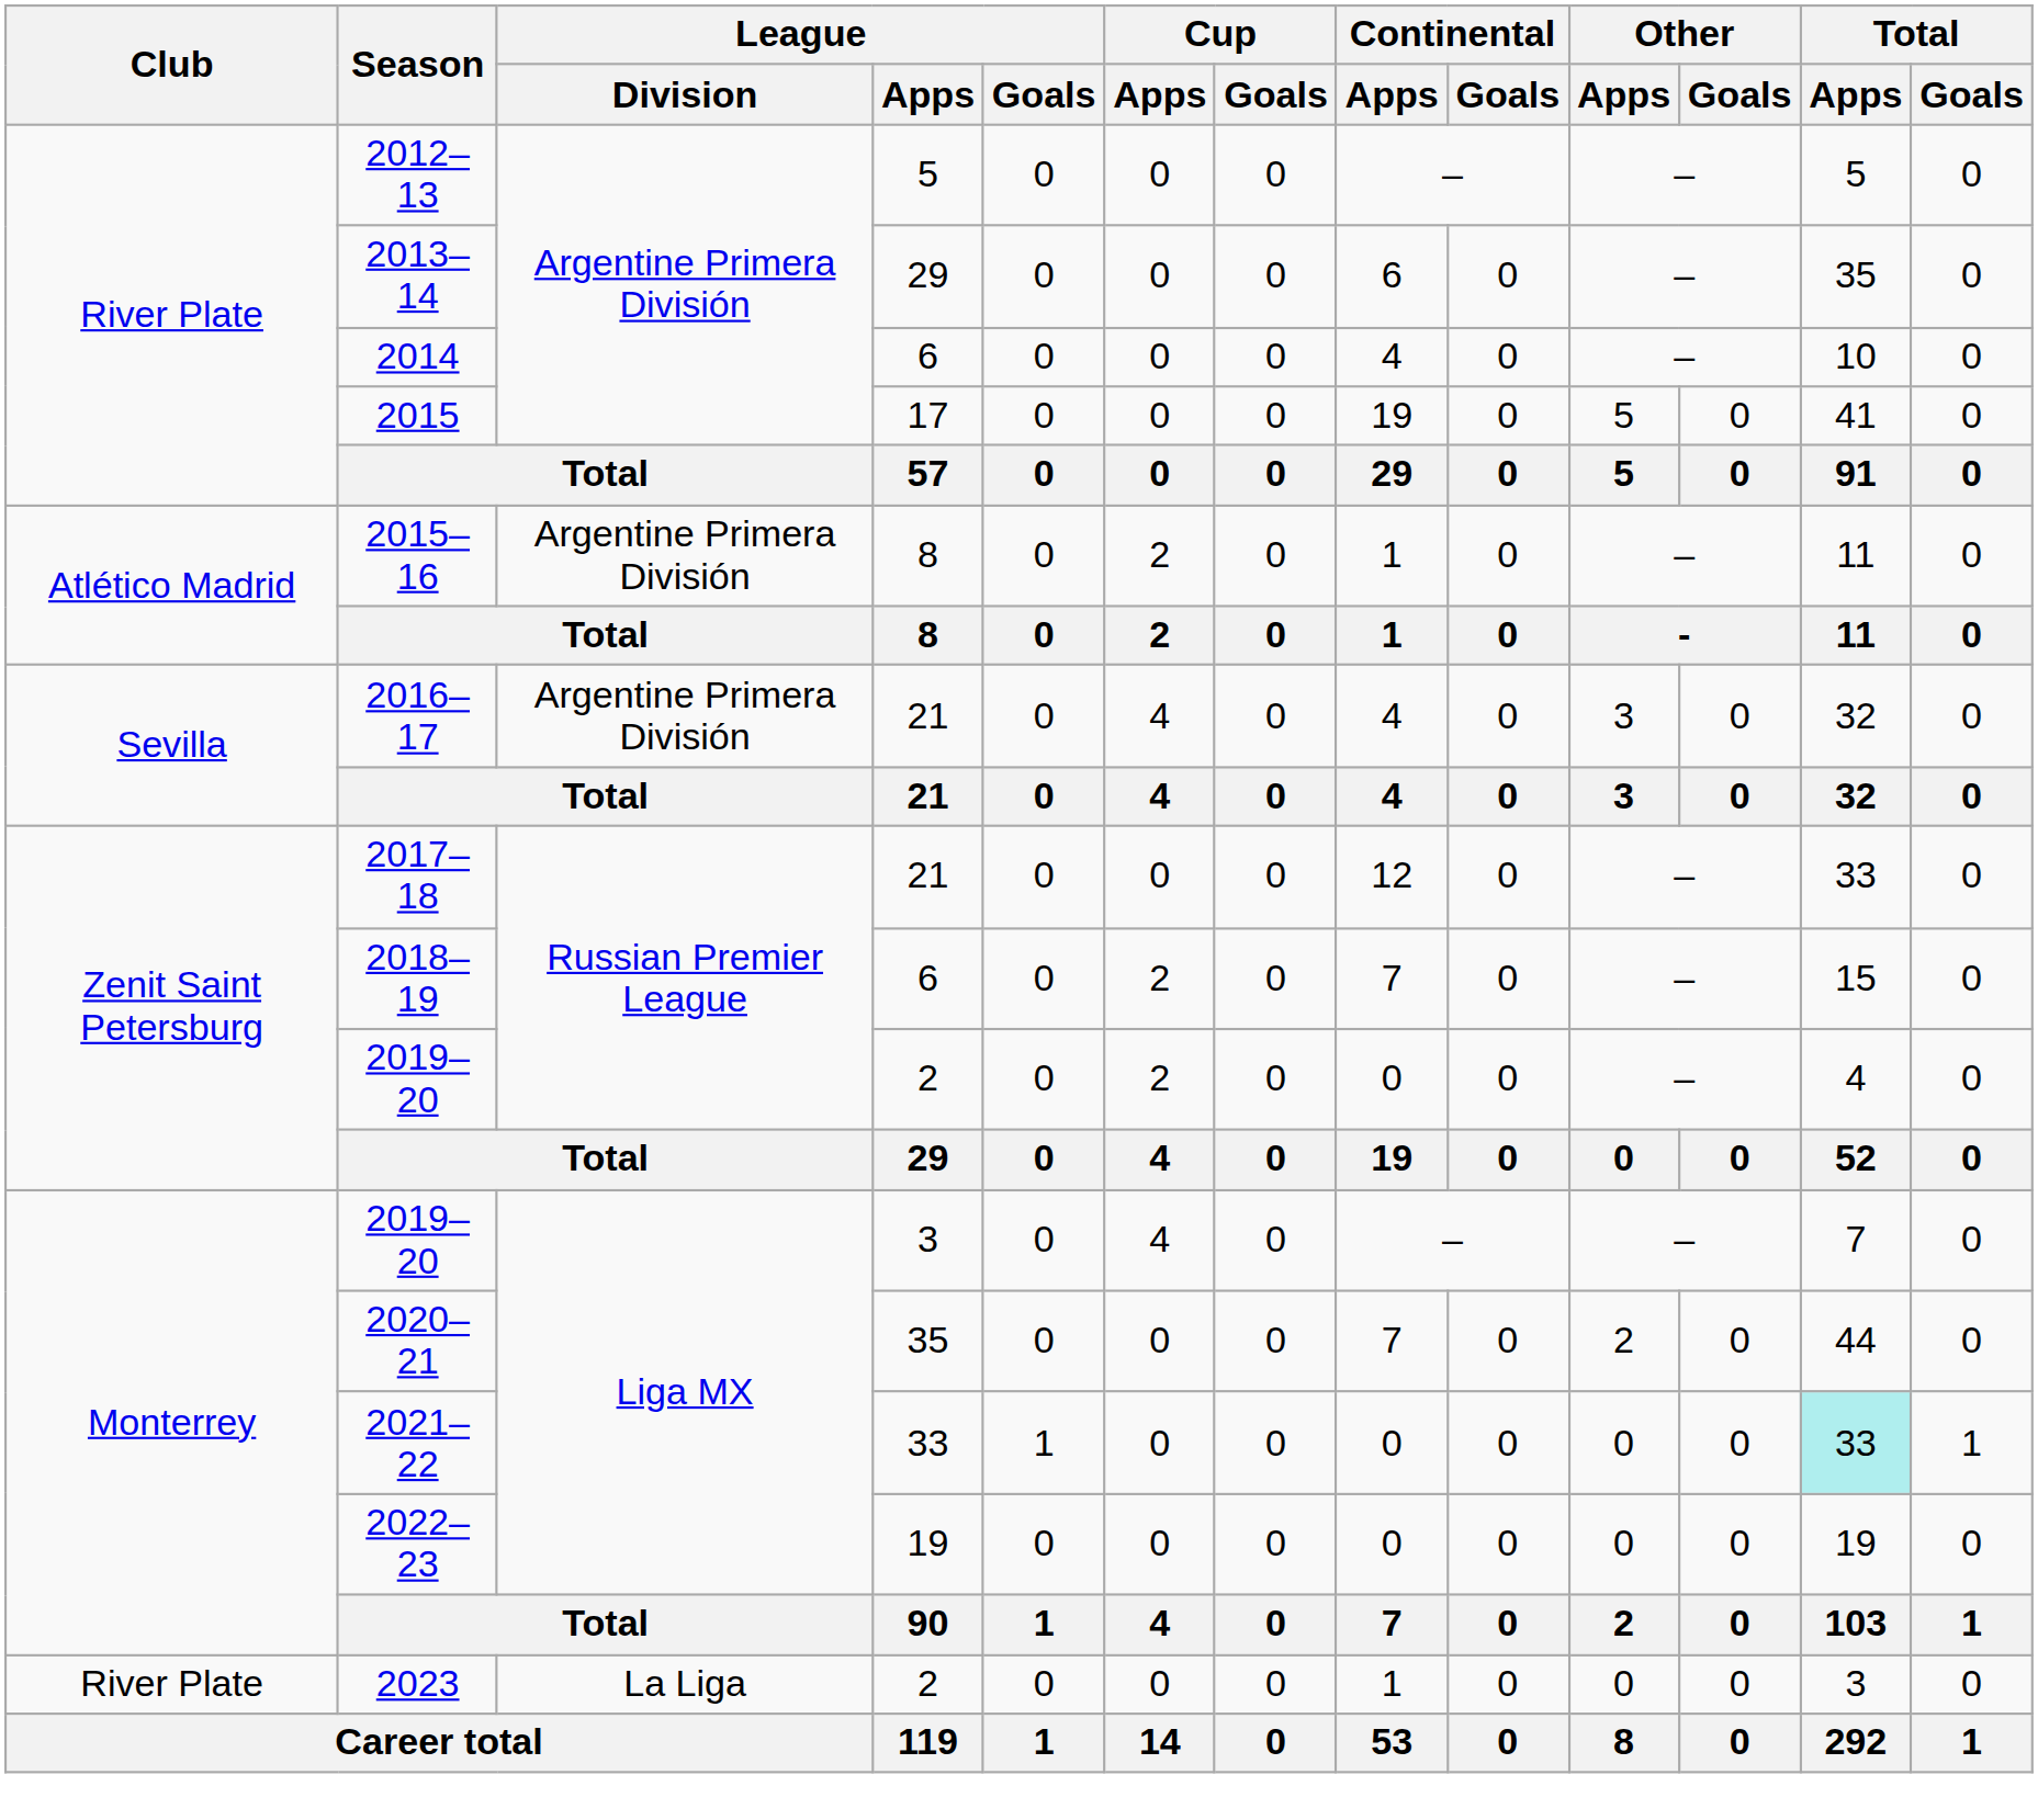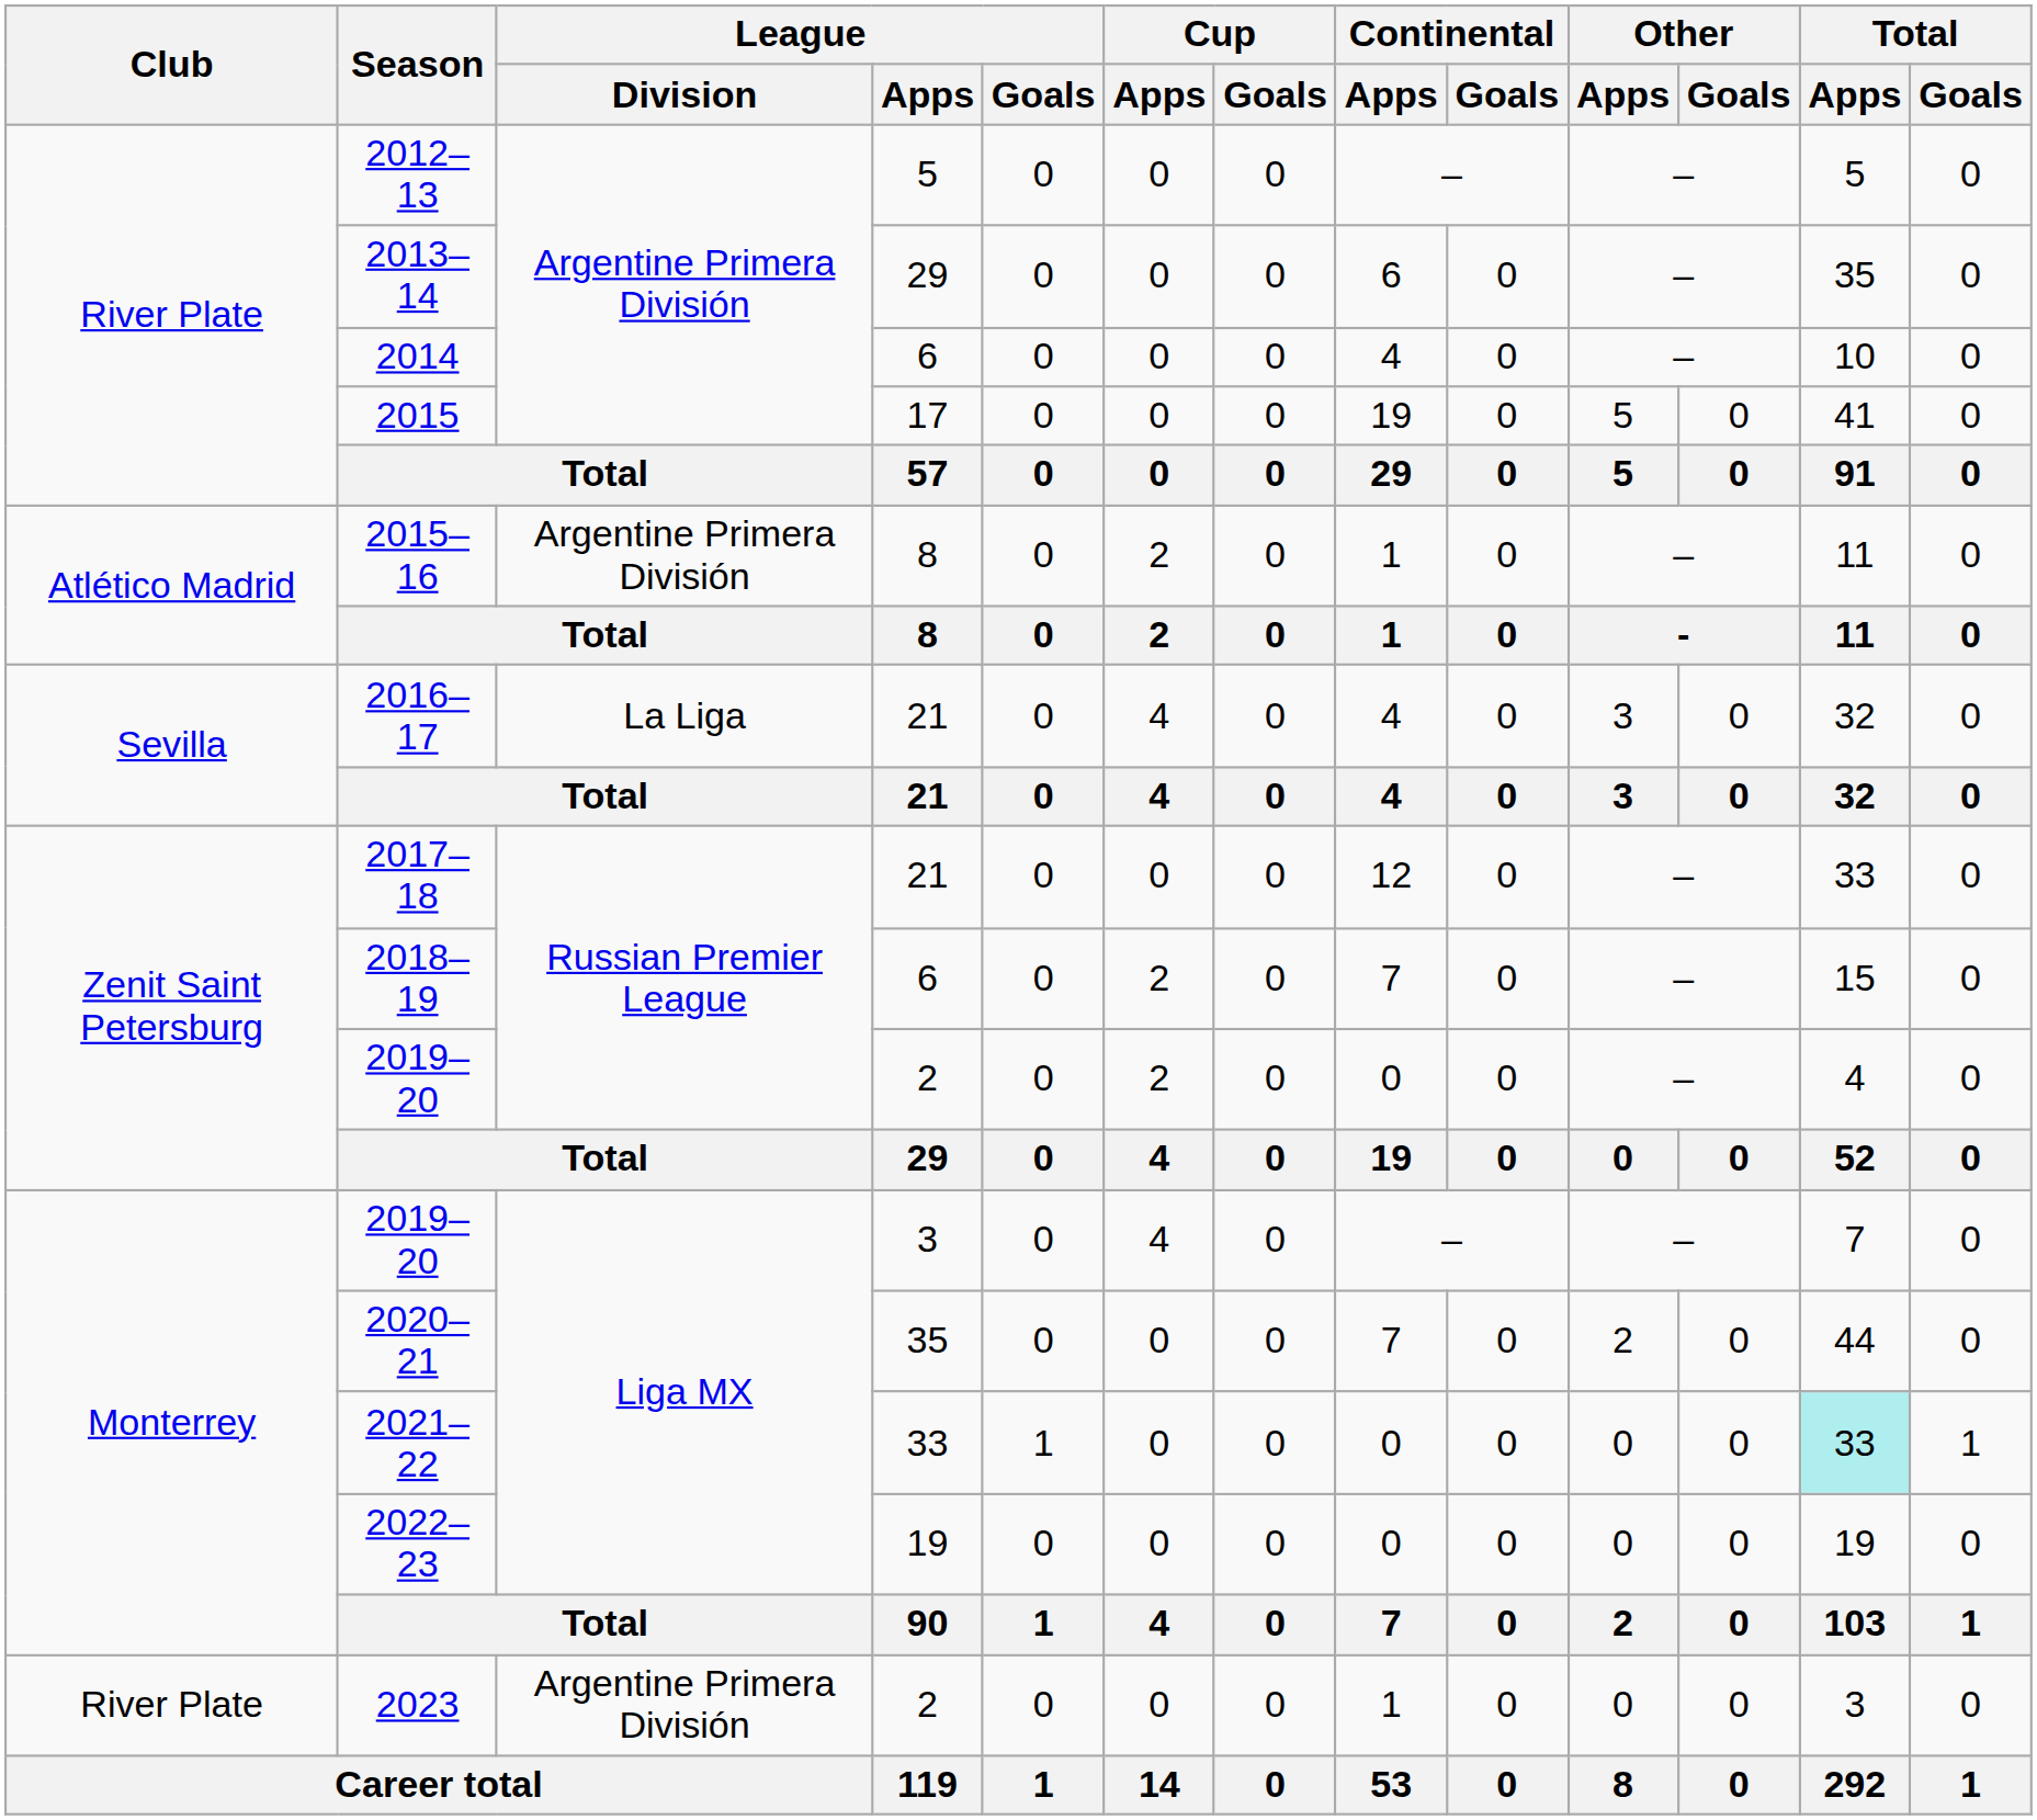2016–17 | League / Division: Argentine Primera División -> La Liga
2023 | League / Division: La Liga -> Argentine Primera División
